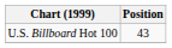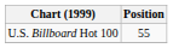U.S. Billboard Hot 100 | Position: 43 -> 55
